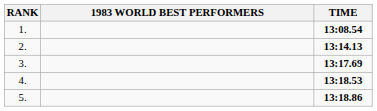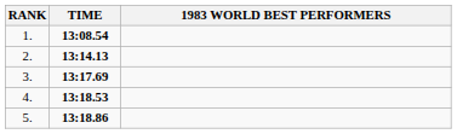columns swapped: 1983 WORLD BEST PERFORMERS <-> TIME
